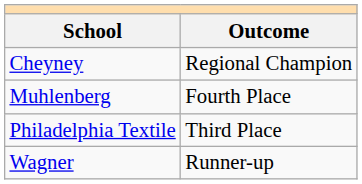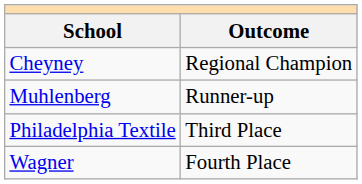Muhlenberg | Outcome: Fourth Place -> Runner-up
Wagner | Outcome: Runner-up -> Fourth Place
